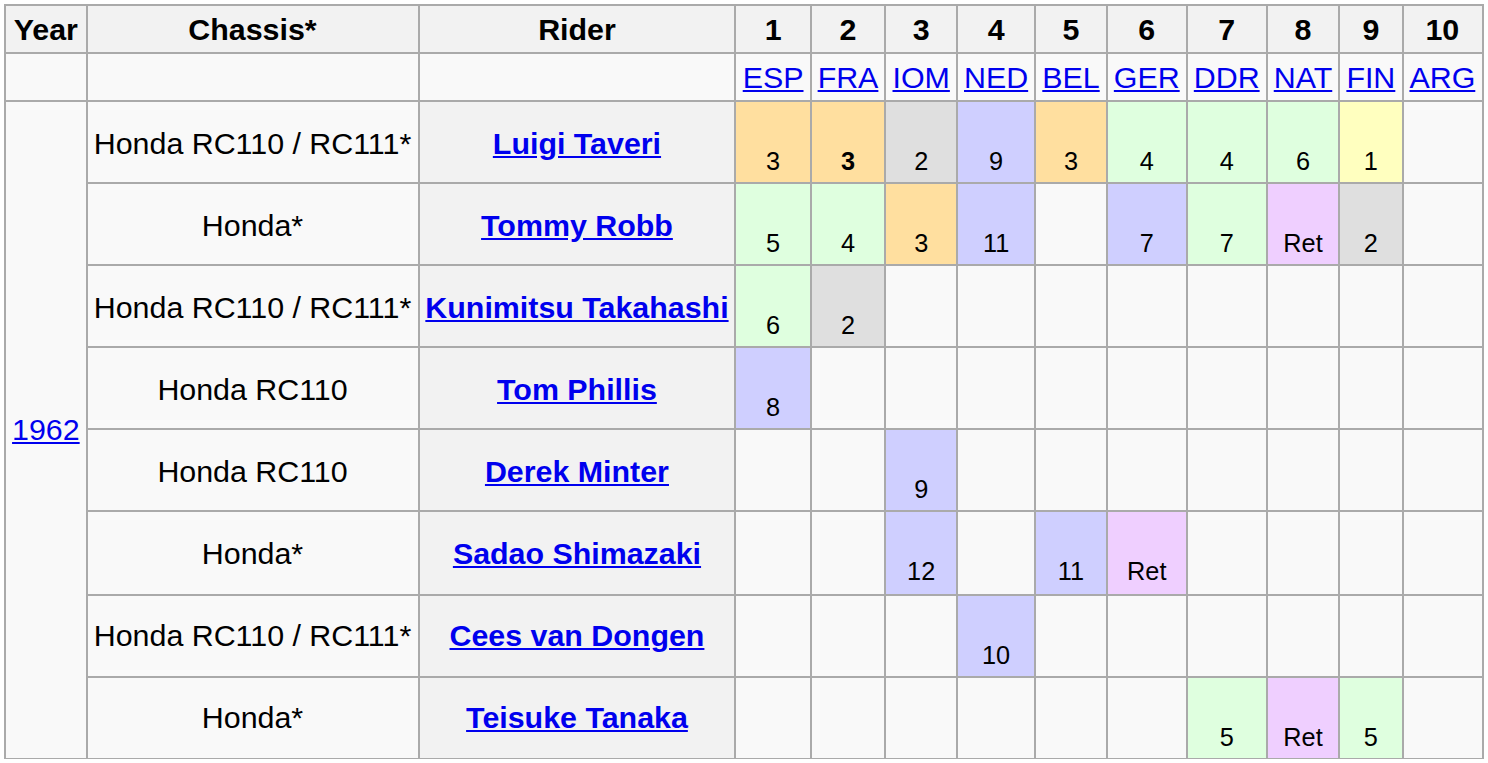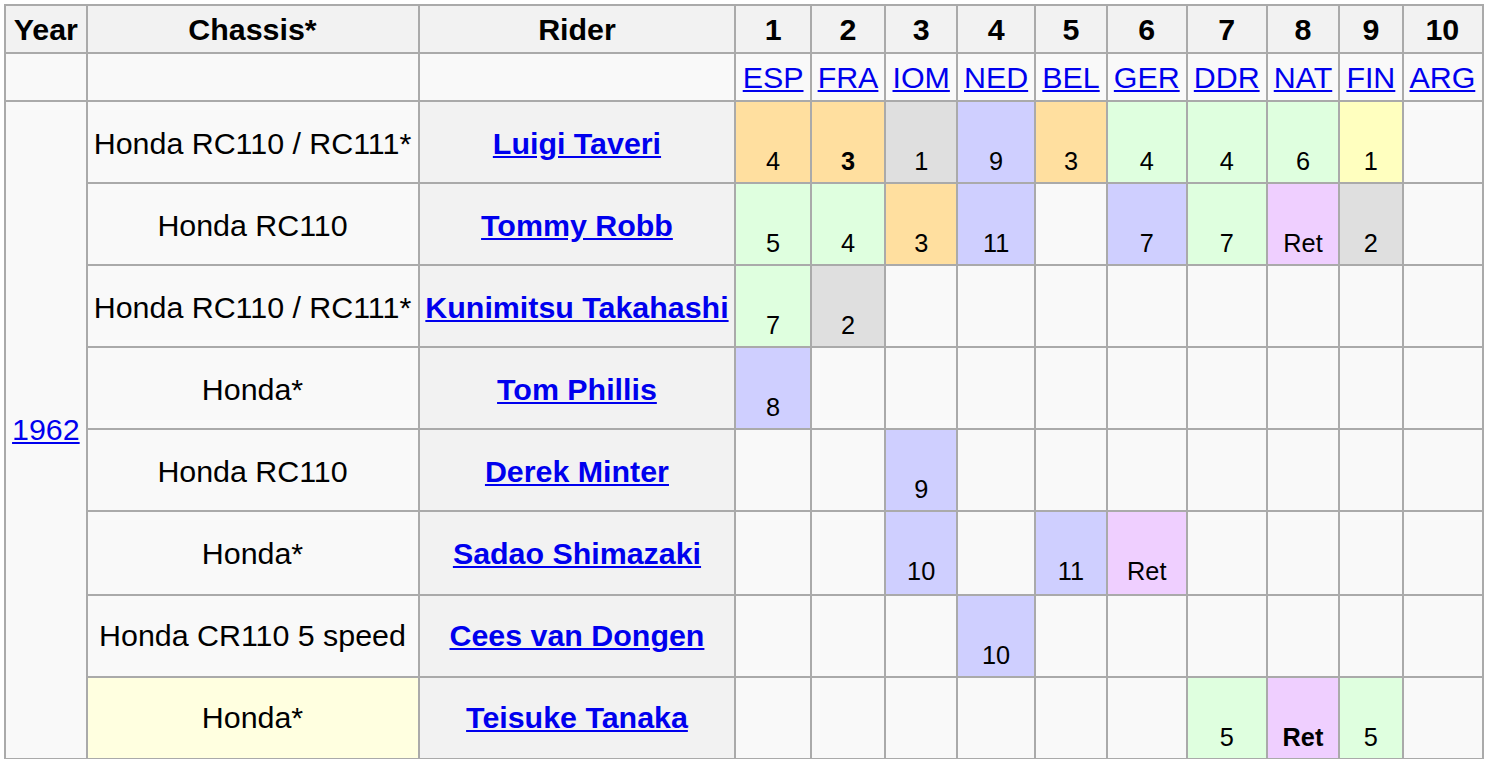Luigi Taveri | 1: 3 -> 4
Luigi Taveri | 3: 2 -> 1
Tommy Robb | Chassis*: Honda* -> Honda RC110
Kunimitsu Takahashi | 1: 6 -> 7
Tom Phillis | Chassis*: Honda RC110 -> Honda*
Sadao Shimazaki | 3: 12 -> 10
Cees van Dongen | Chassis*: Honda RC110 / RC111* -> Honda CR110 5 speed
Teisuke Tanaka | Chassis*: no background -> lightyellow background
Teisuke Tanaka | 8: normal -> bold
